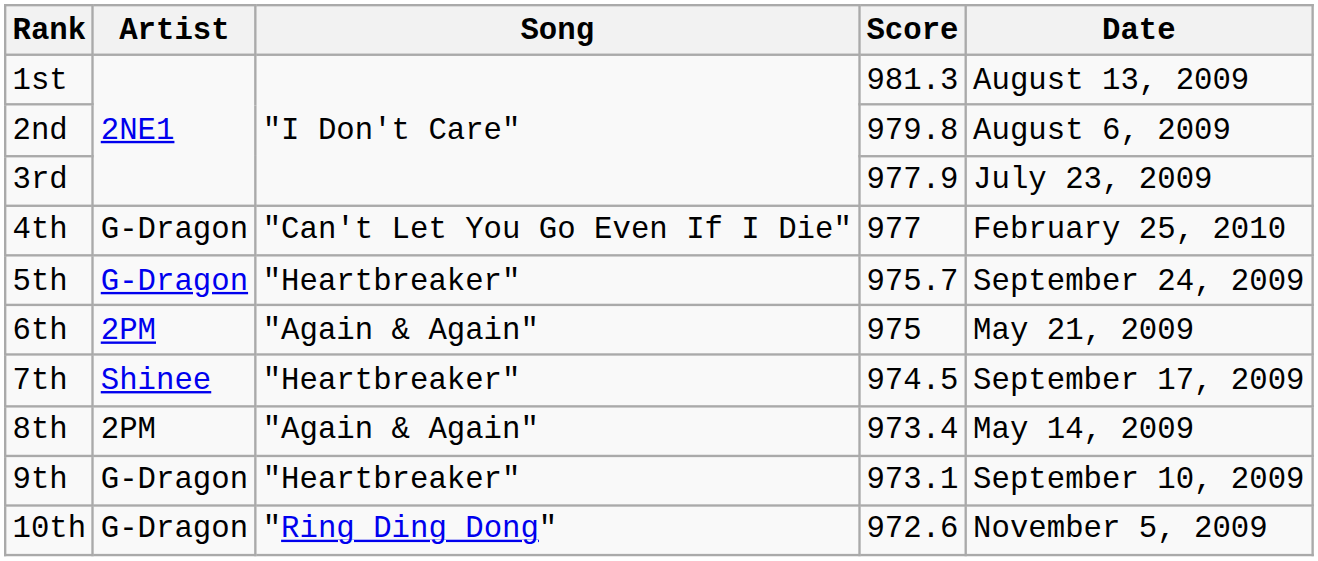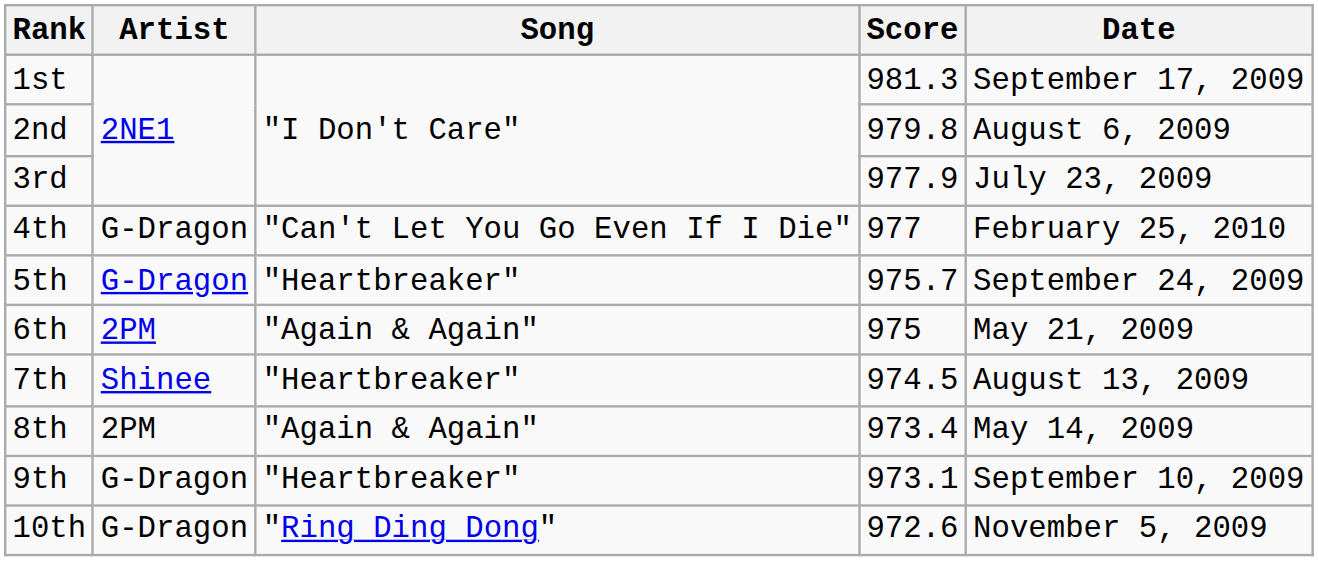1st | Date: August 13, 2009 -> September 17, 2009
7th | Date: September 17, 2009 -> August 13, 2009
